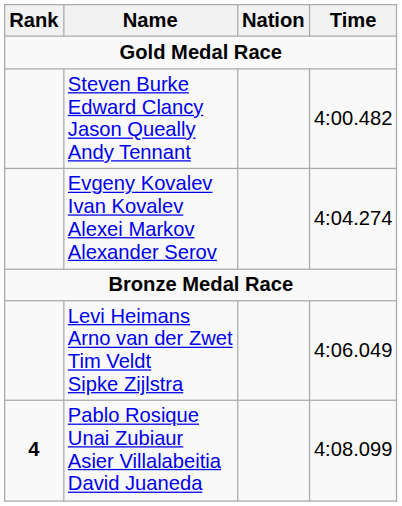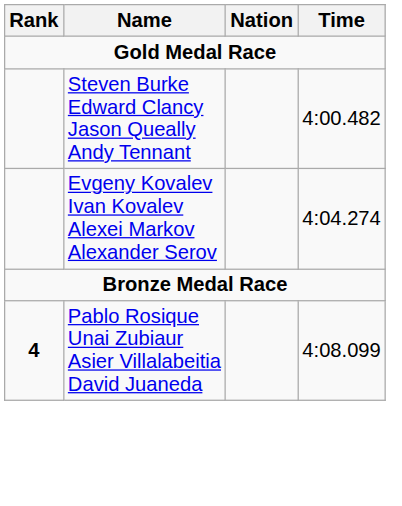- row: Levi Heimans Arno van der Zwet Tim Veldt Sipke Zijlstra | 4:06.049
